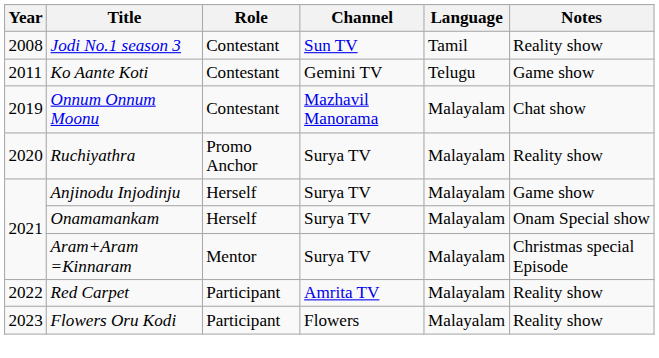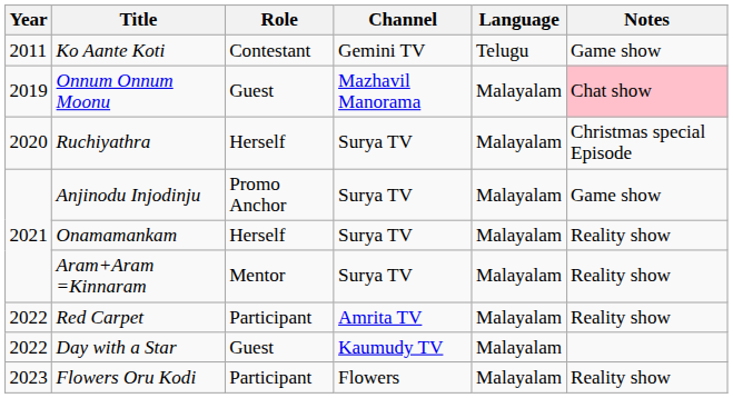- row: 2008 | Jodi No.1 season 3 | Contestant | Sun TV | Tamil | Reality show
Onnum Onnum Moonu | Role: Contestant -> Guest
Onnum Onnum Moonu | Notes: no background -> pink background
Ruchiyathra | Role: Promo Anchor -> Herself
Ruchiyathra | Notes: Reality show -> Christmas special Episode
Anjinodu Injodinju | Role: Herself -> Promo Anchor
Onamamankam | Notes: Onam Special show -> Reality show
Aram+Aram =Kinnaram | Notes: Christmas special Episode -> Reality show
+ row: 2022 | Day with a Star | Guest | Kaumudy TV | Malayalam
